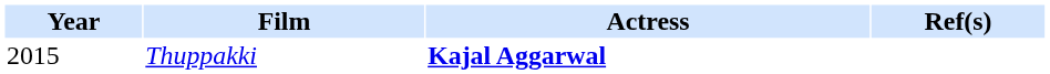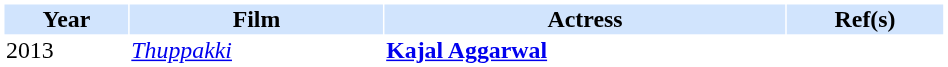Thuppakki | Year: 2015 -> 2013
